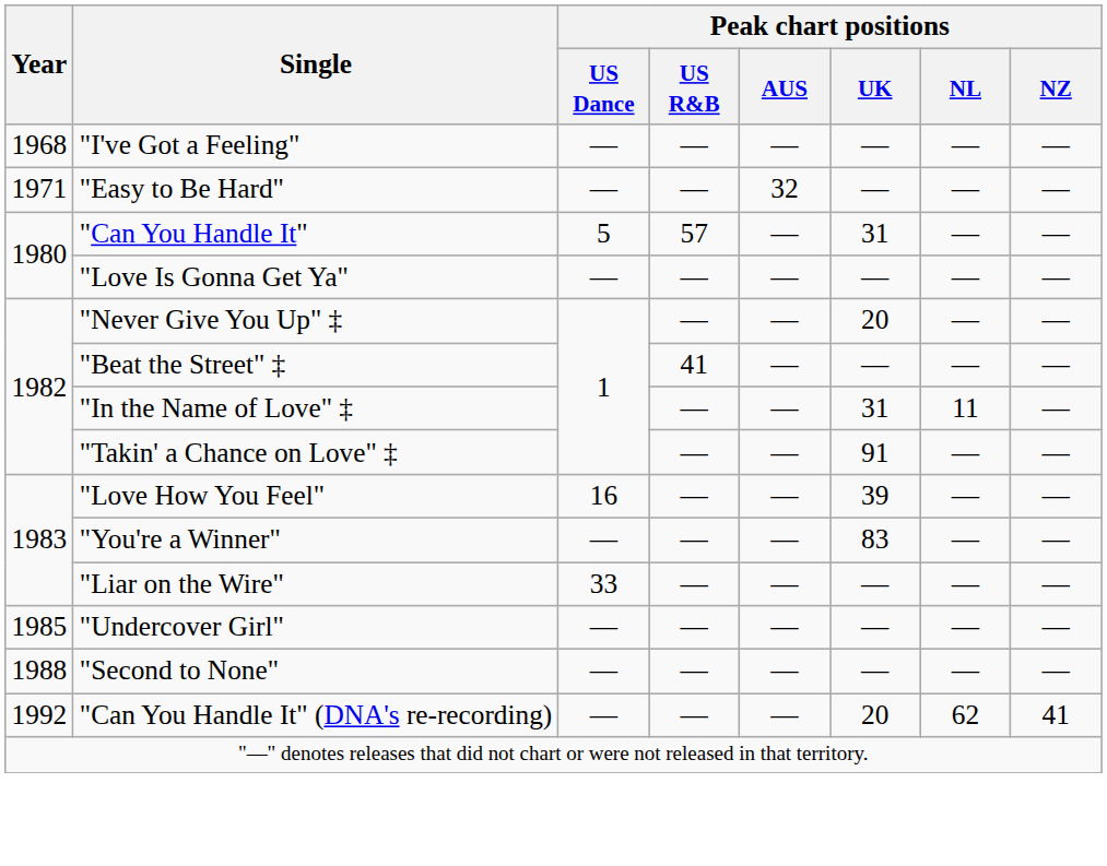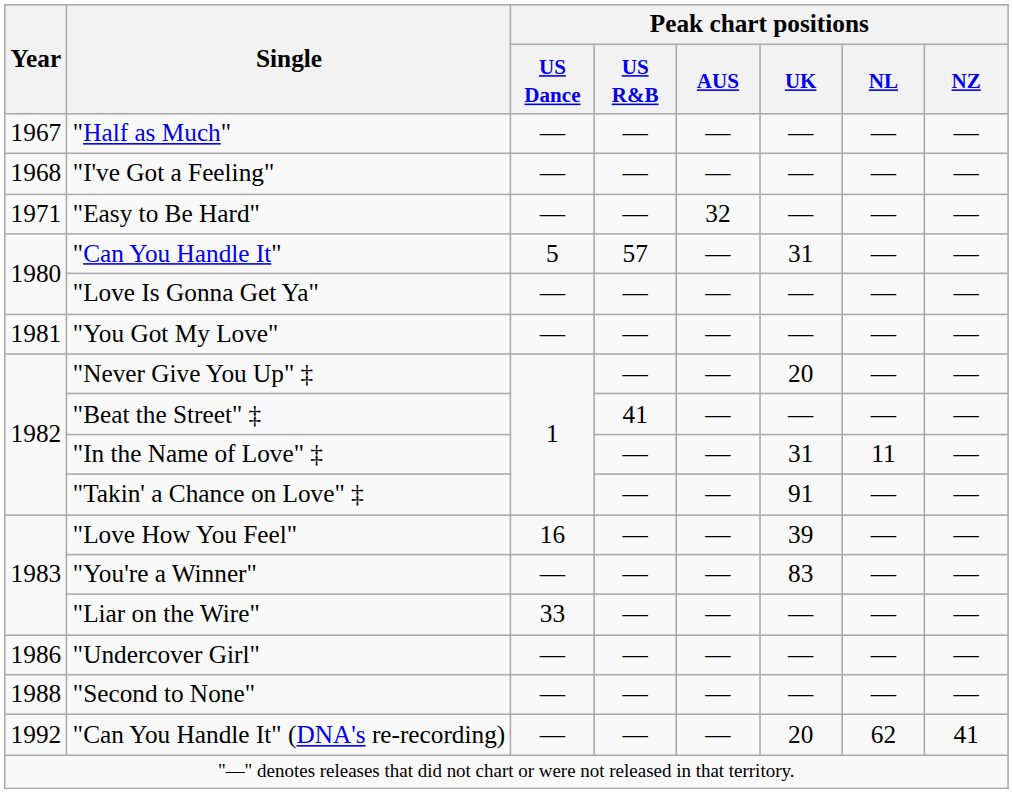+ row: 1967 | "Half as Much" | ― | ― | ― | ― | ― | ―
+ row: 1981 | "You Got My Love" | ― | ― | ― | ― | ― | ―
"Undercover Girl" | Year: 1985 -> 1986
